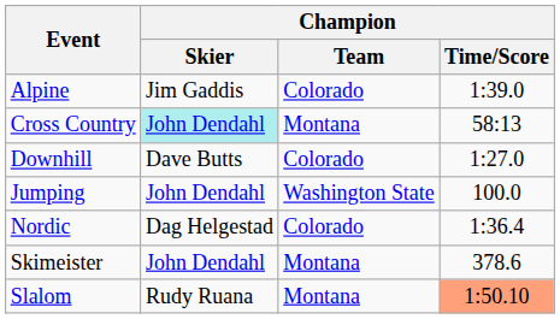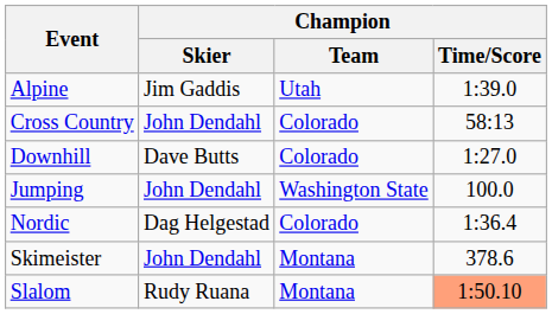Alpine | Champion / Team: Colorado -> Utah
Cross Country | Champion / Skier: paleturquoise background -> no background
Cross Country | Champion / Team: Montana -> Colorado
